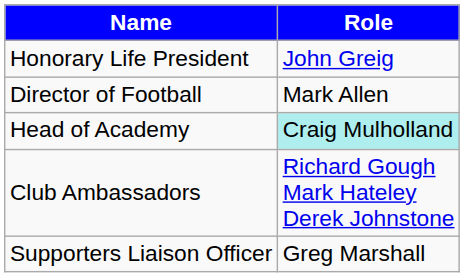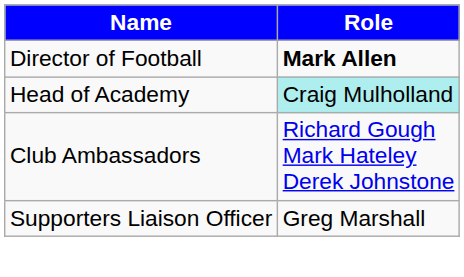- row: Honorary Life President | John Greig
Director of Football | Role: normal -> bold
